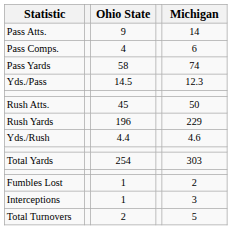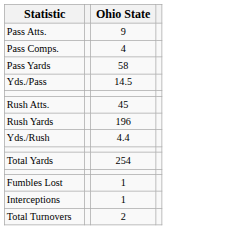- column: Michigan | 14 | 6 | 74 | 12.3 | 50 | 229 | 4.6 | 303 | 2 | 3 | 5
